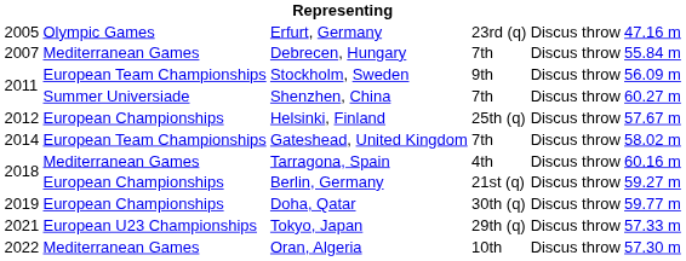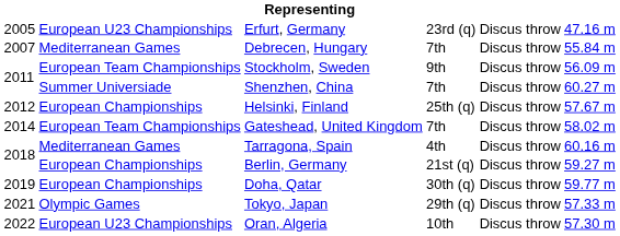Erfurt, Germany | column 2: Olympic Games -> European U23 Championships
Tokyo, Japan | column 2: European U23 Championships -> Olympic Games
Oran, Algeria | column 2: Mediterranean Games -> European U23 Championships
